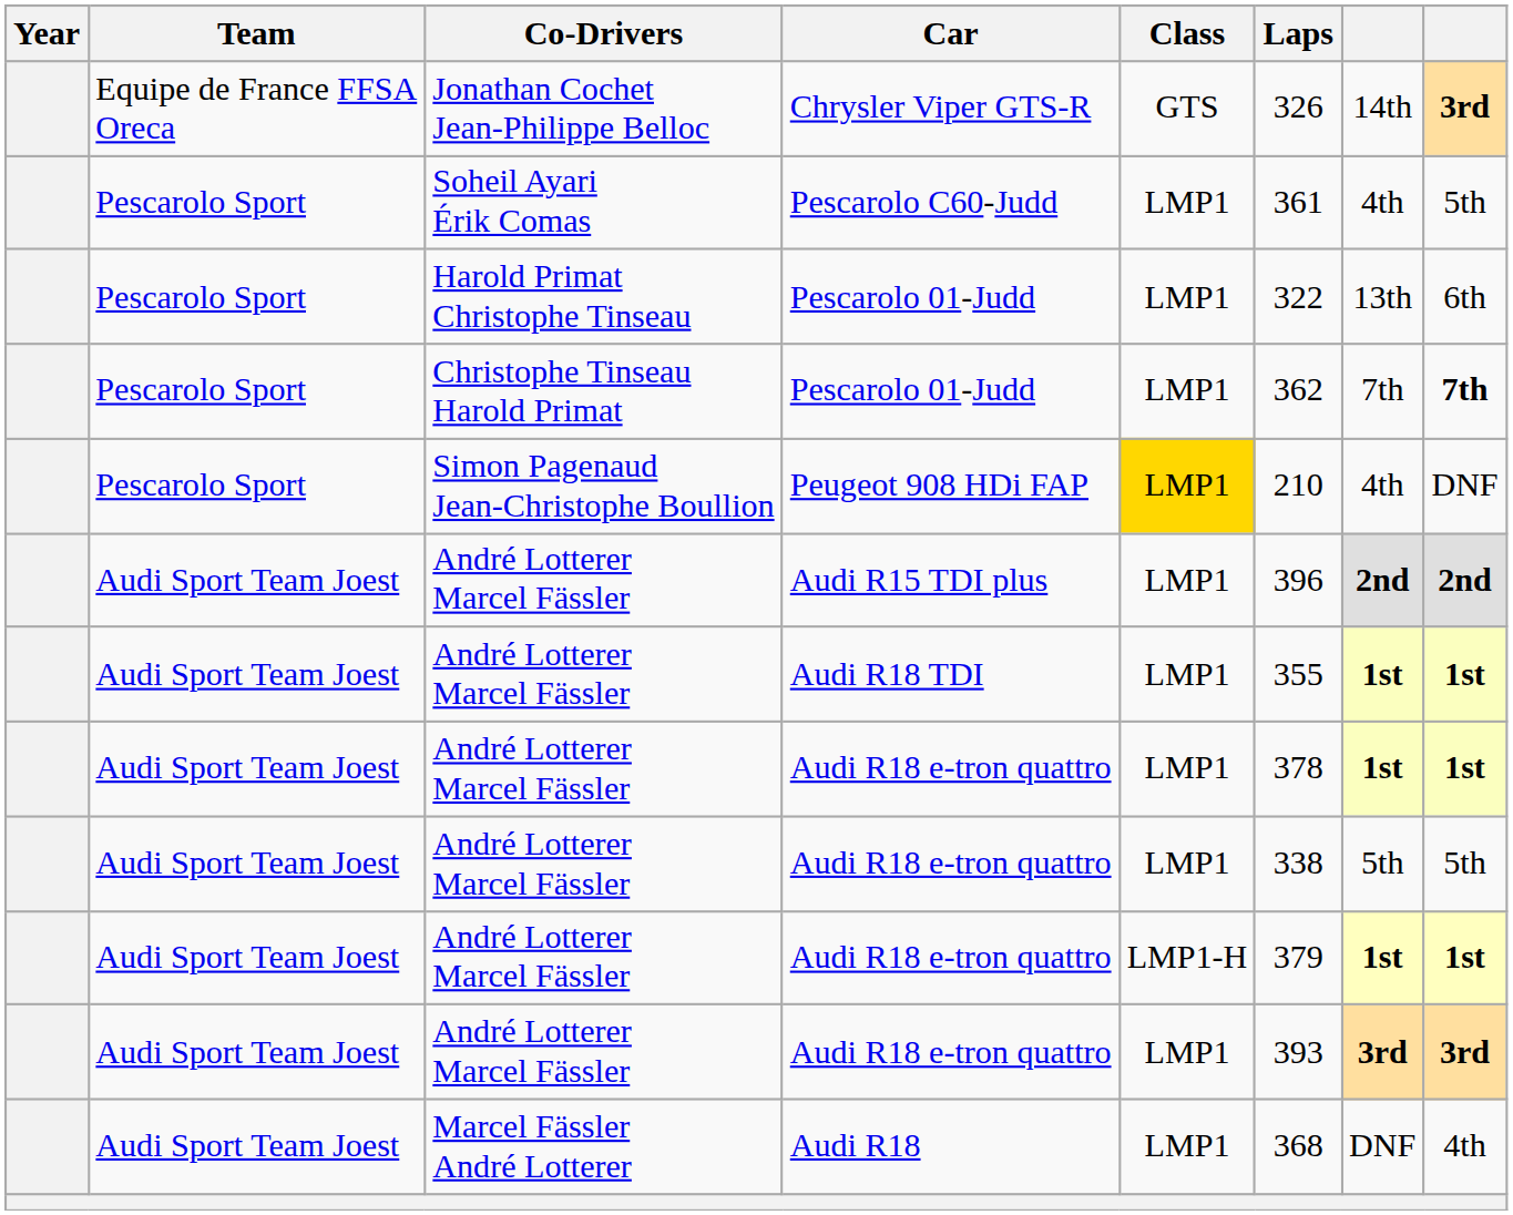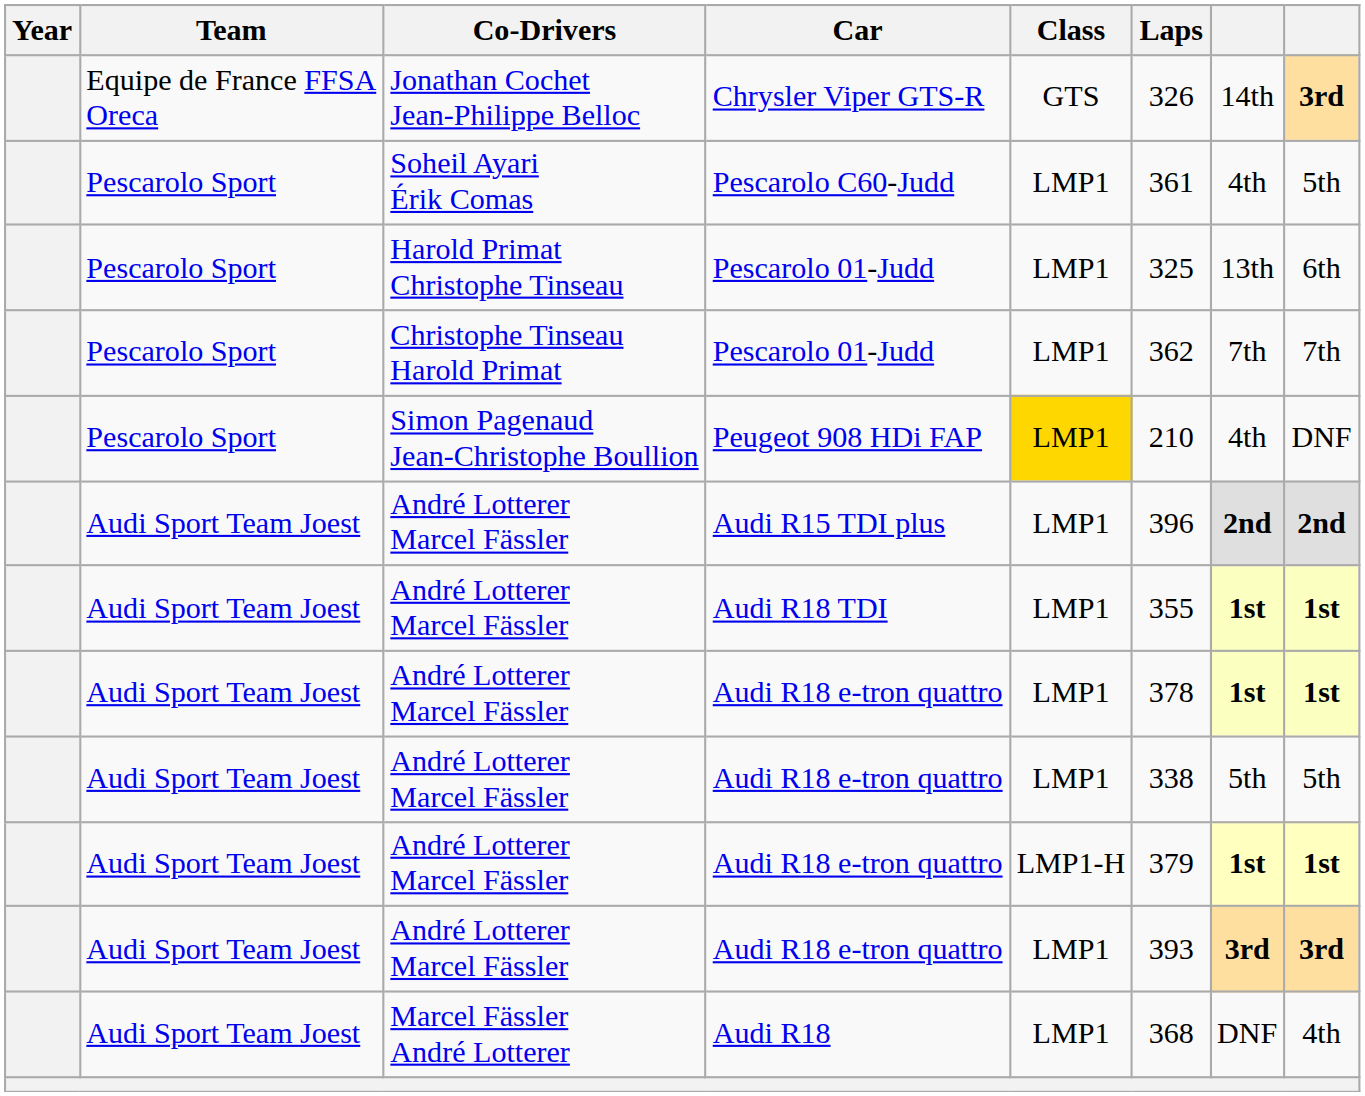Harold Primat Christophe Tinseau / Pescarolo 01-Judd | Laps: 322 -> 325
Christophe Tinseau Harold Primat / Pescarolo 01-Judd | column 8: bold -> normal
